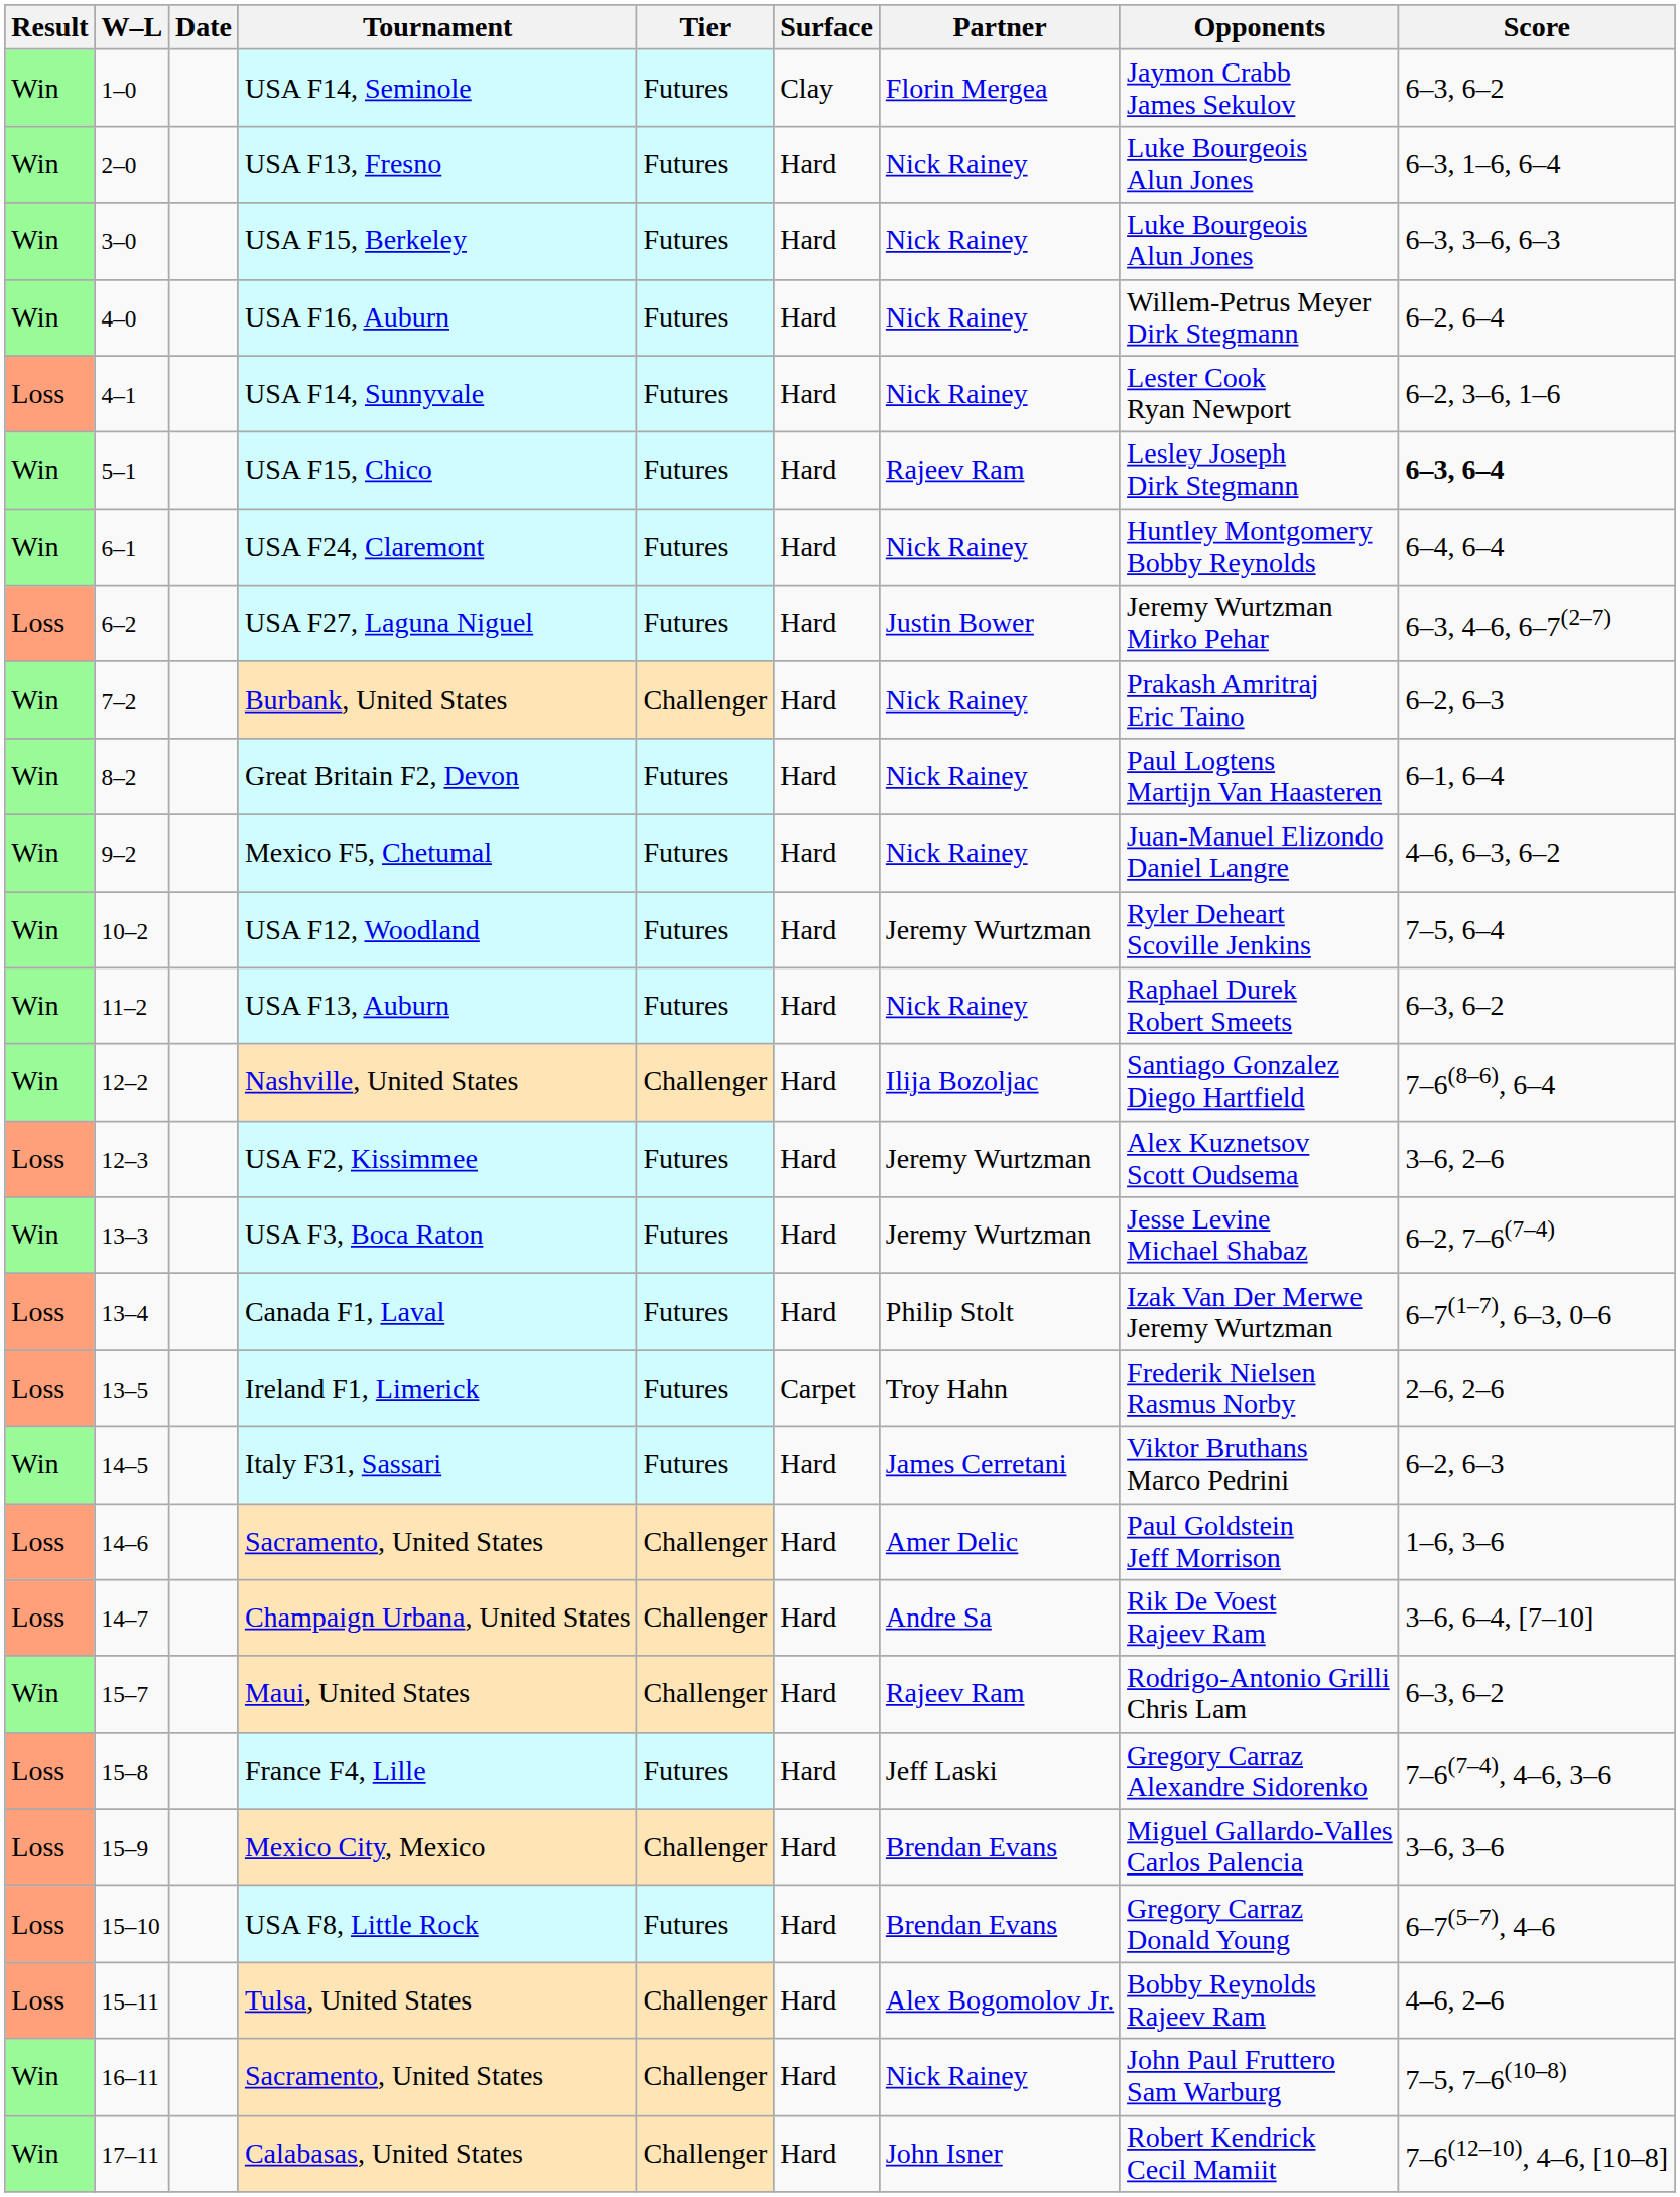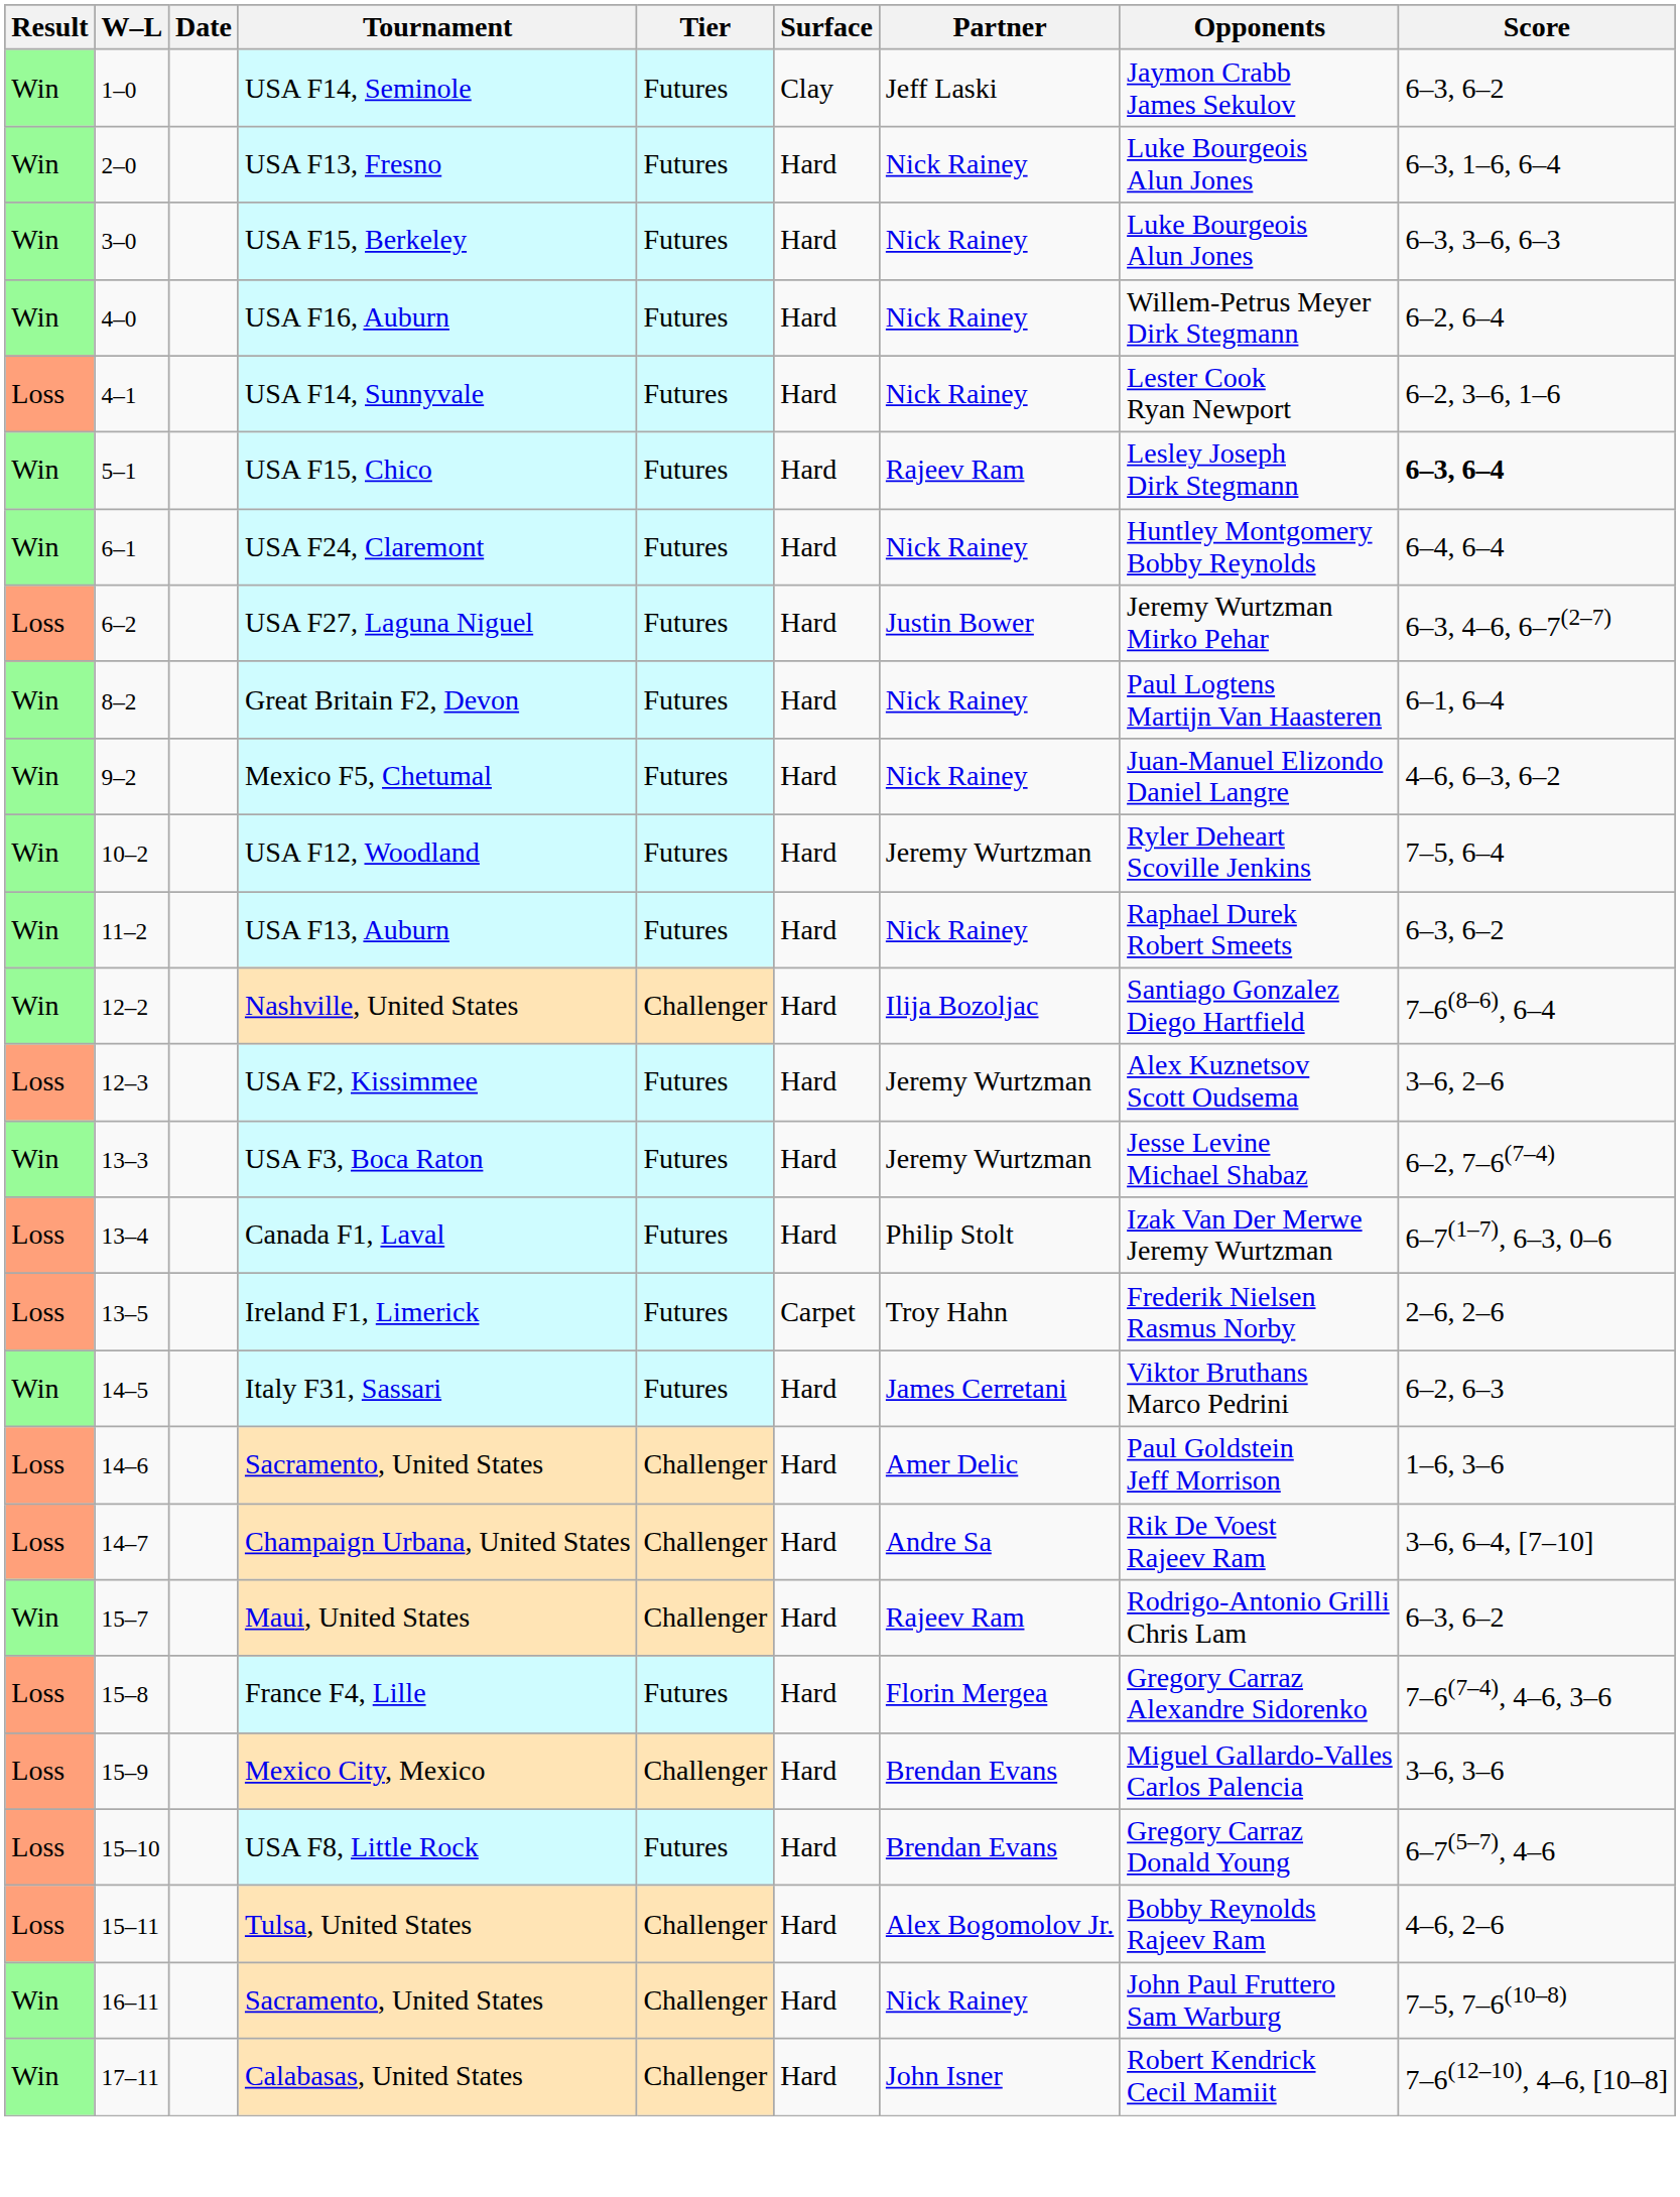USA F14, Seminole | Partner: Florin Mergea -> Jeff Laski
- row: Win | 7–2 | Burbank, United States | Challenger | Hard | Nick Rainey | Prakash Amritraj Eric Taino | 6–2, 6–3
France F4, Lille | Partner: Jeff Laski -> Florin Mergea
